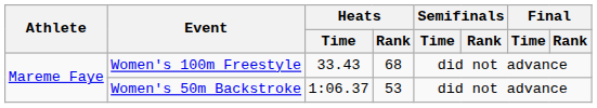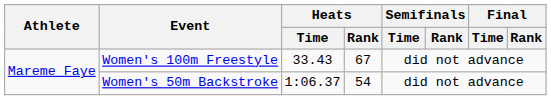Women's 100m Freestyle | Heats / Rank: 68 -> 67
Women's 50m Backstroke | Heats / Rank: 53 -> 54
